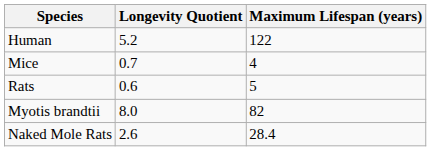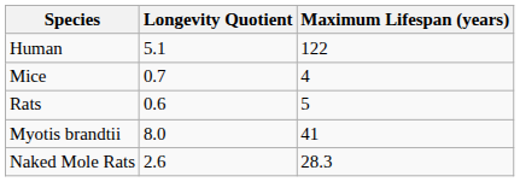Human | Longevity Quotient: 5.2 -> 5.1
Myotis brandtii | Maximum Lifespan (years): 82 -> 41
Naked Mole Rats | Maximum Lifespan (years): 28.4 -> 28.3
